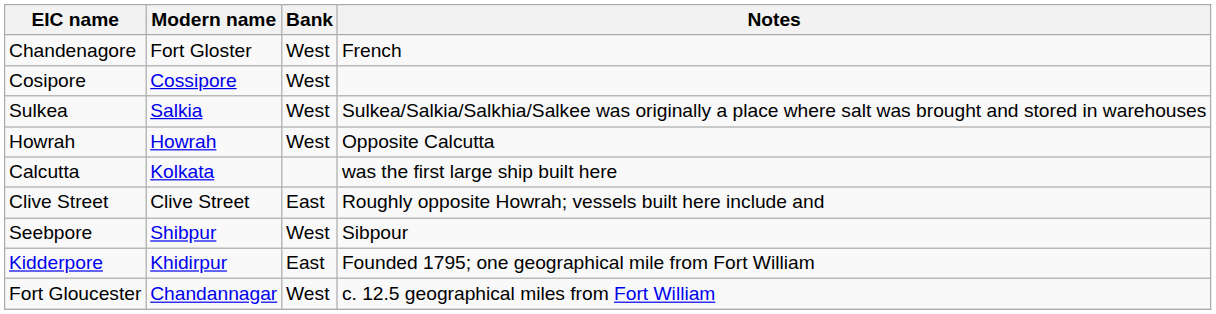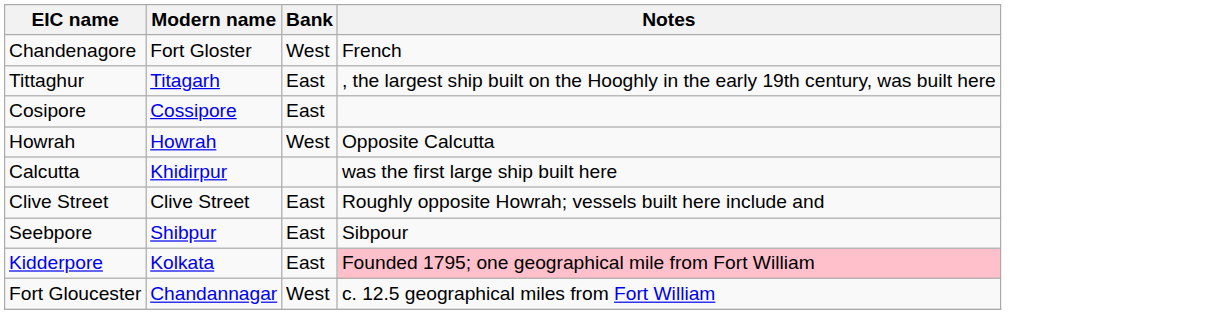+ row: Tittaghur | Titagarh | East | , the largest ship built on the Hooghly in the early 19th century, was built here
Cosipore | Bank: West -> East
- row: Sulkea | Salkia | West | Sulkea/Salkia/Salkhia/Salkee was originally a place where salt was brought and stored in warehouses
Calcutta | Modern name: Kolkata -> Khidirpur
Seebpore | Bank: West -> East
Kidderpore | Modern name: Khidirpur -> Kolkata
Kidderpore | Notes: no background -> pink background
